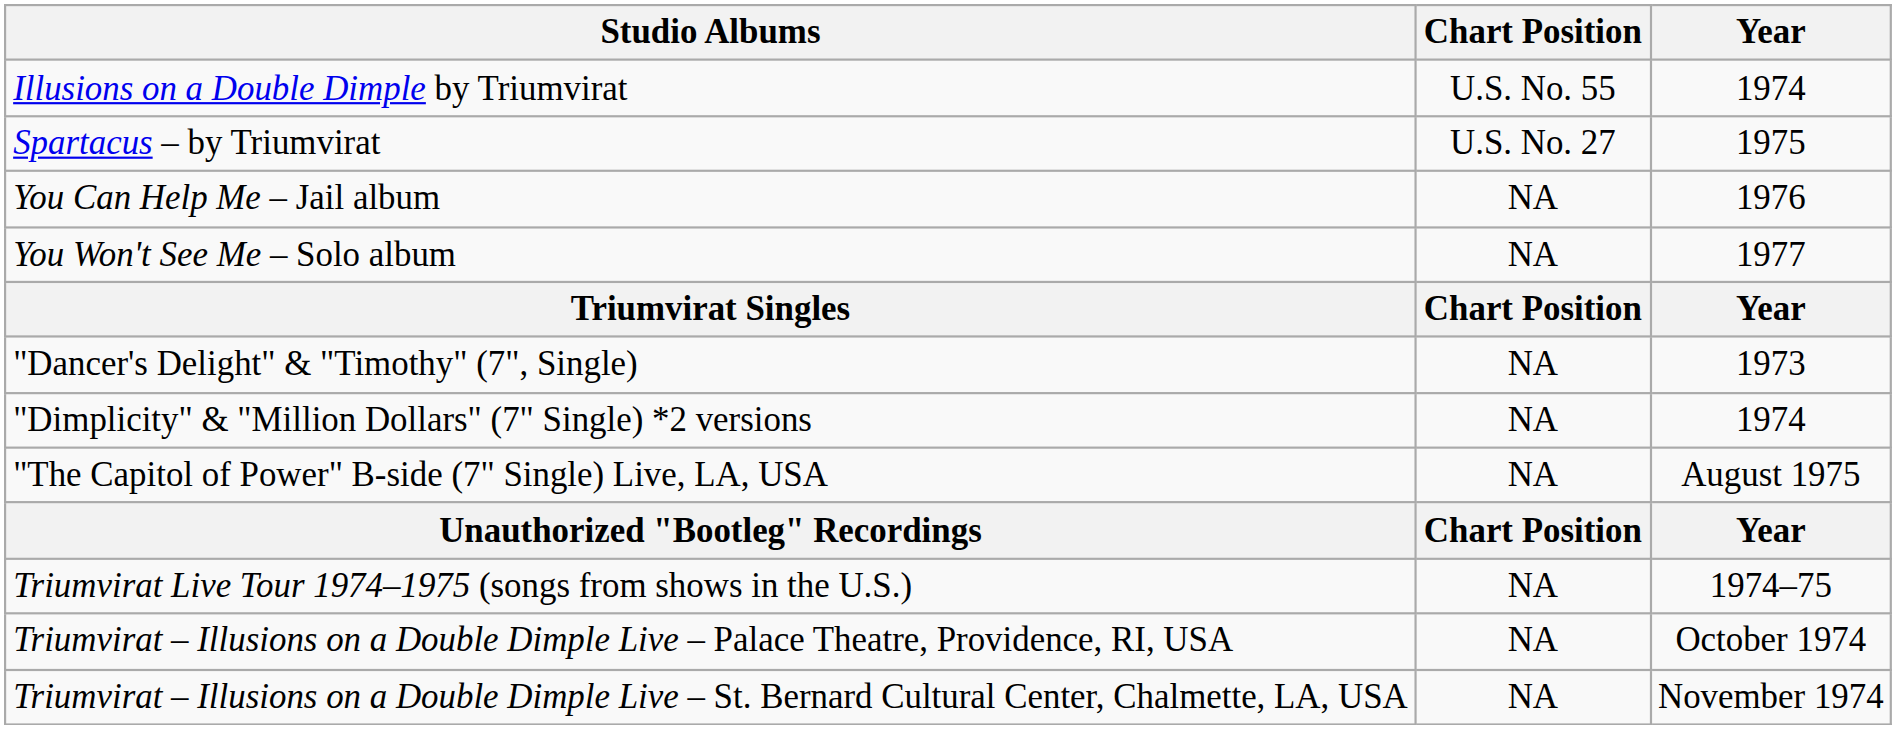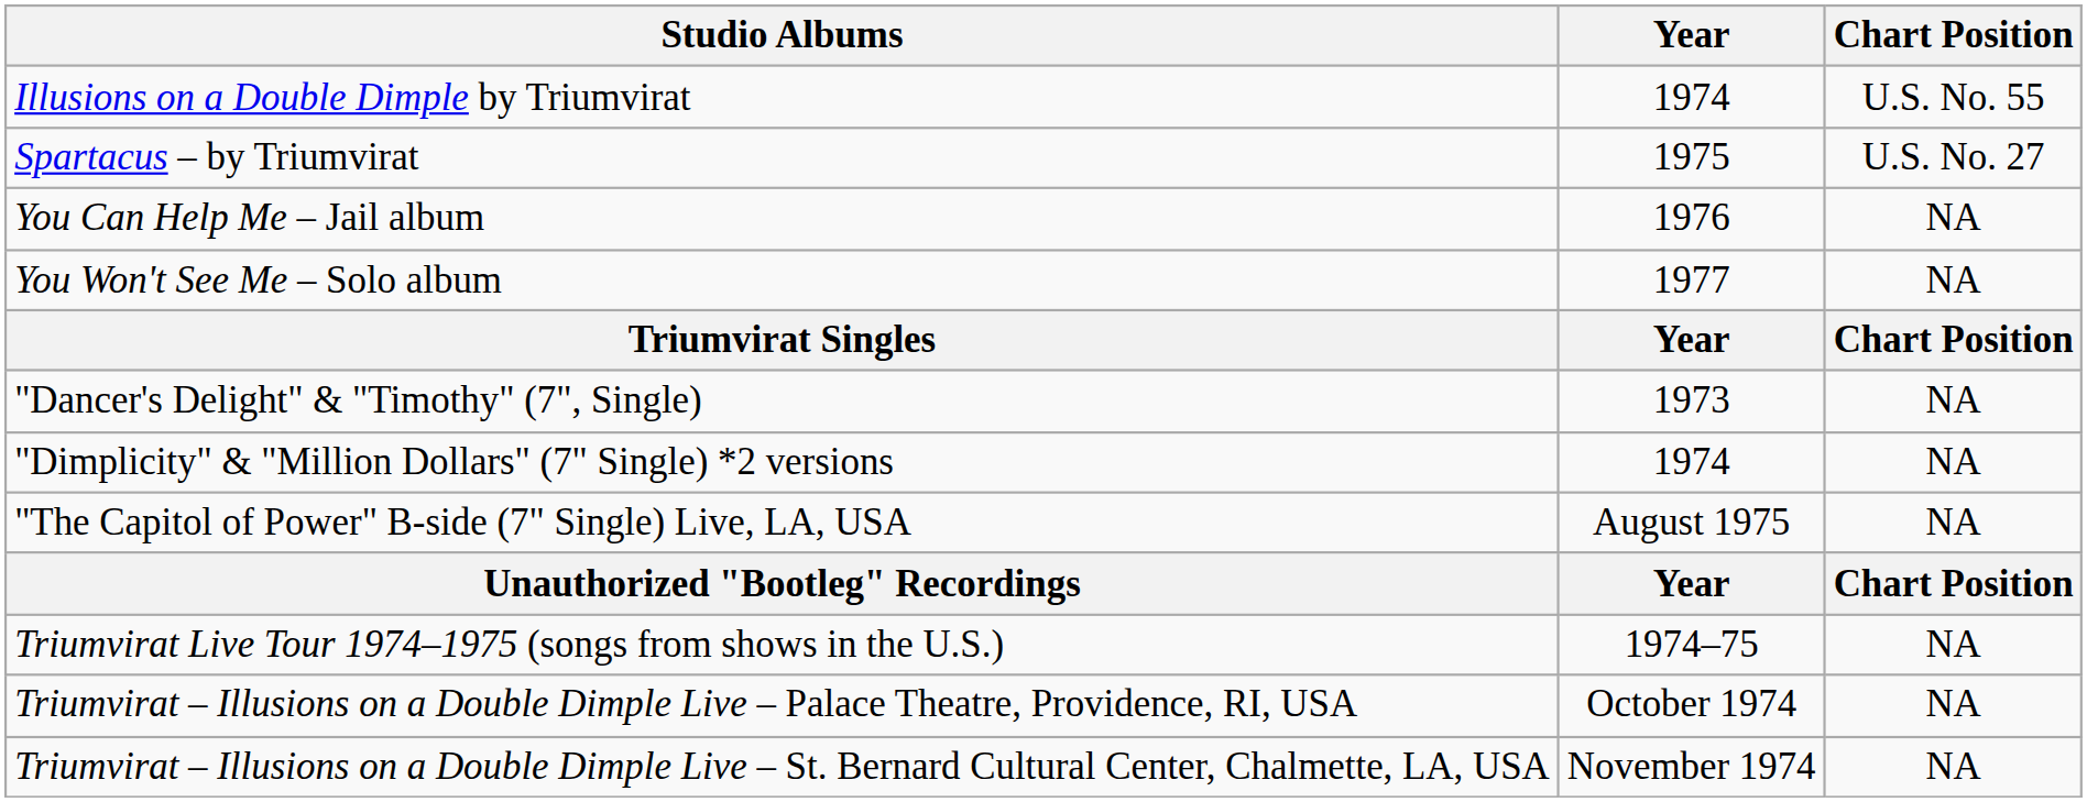columns swapped: Year <-> Chart Position
